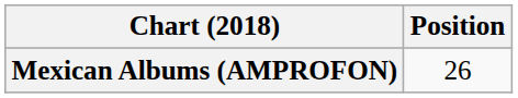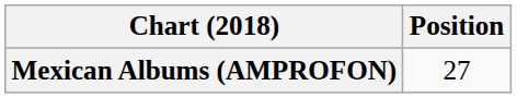Mexican Albums (AMPROFON) | Position: 26 -> 27
